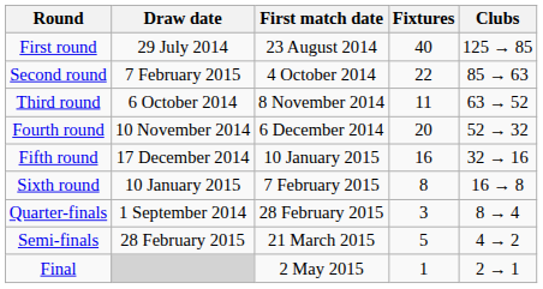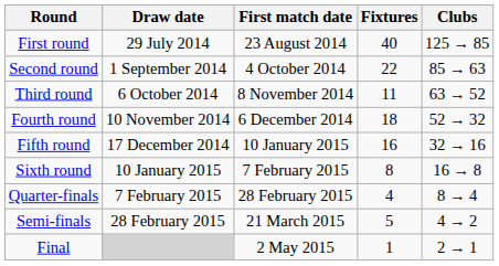Second round | Draw date: 7 February 2015 -> 1 September 2014
Fourth round | Fixtures: 20 -> 18
Quarter-finals | Draw date: 1 September 2014 -> 7 February 2015
Quarter-finals | Fixtures: 3 -> 4
